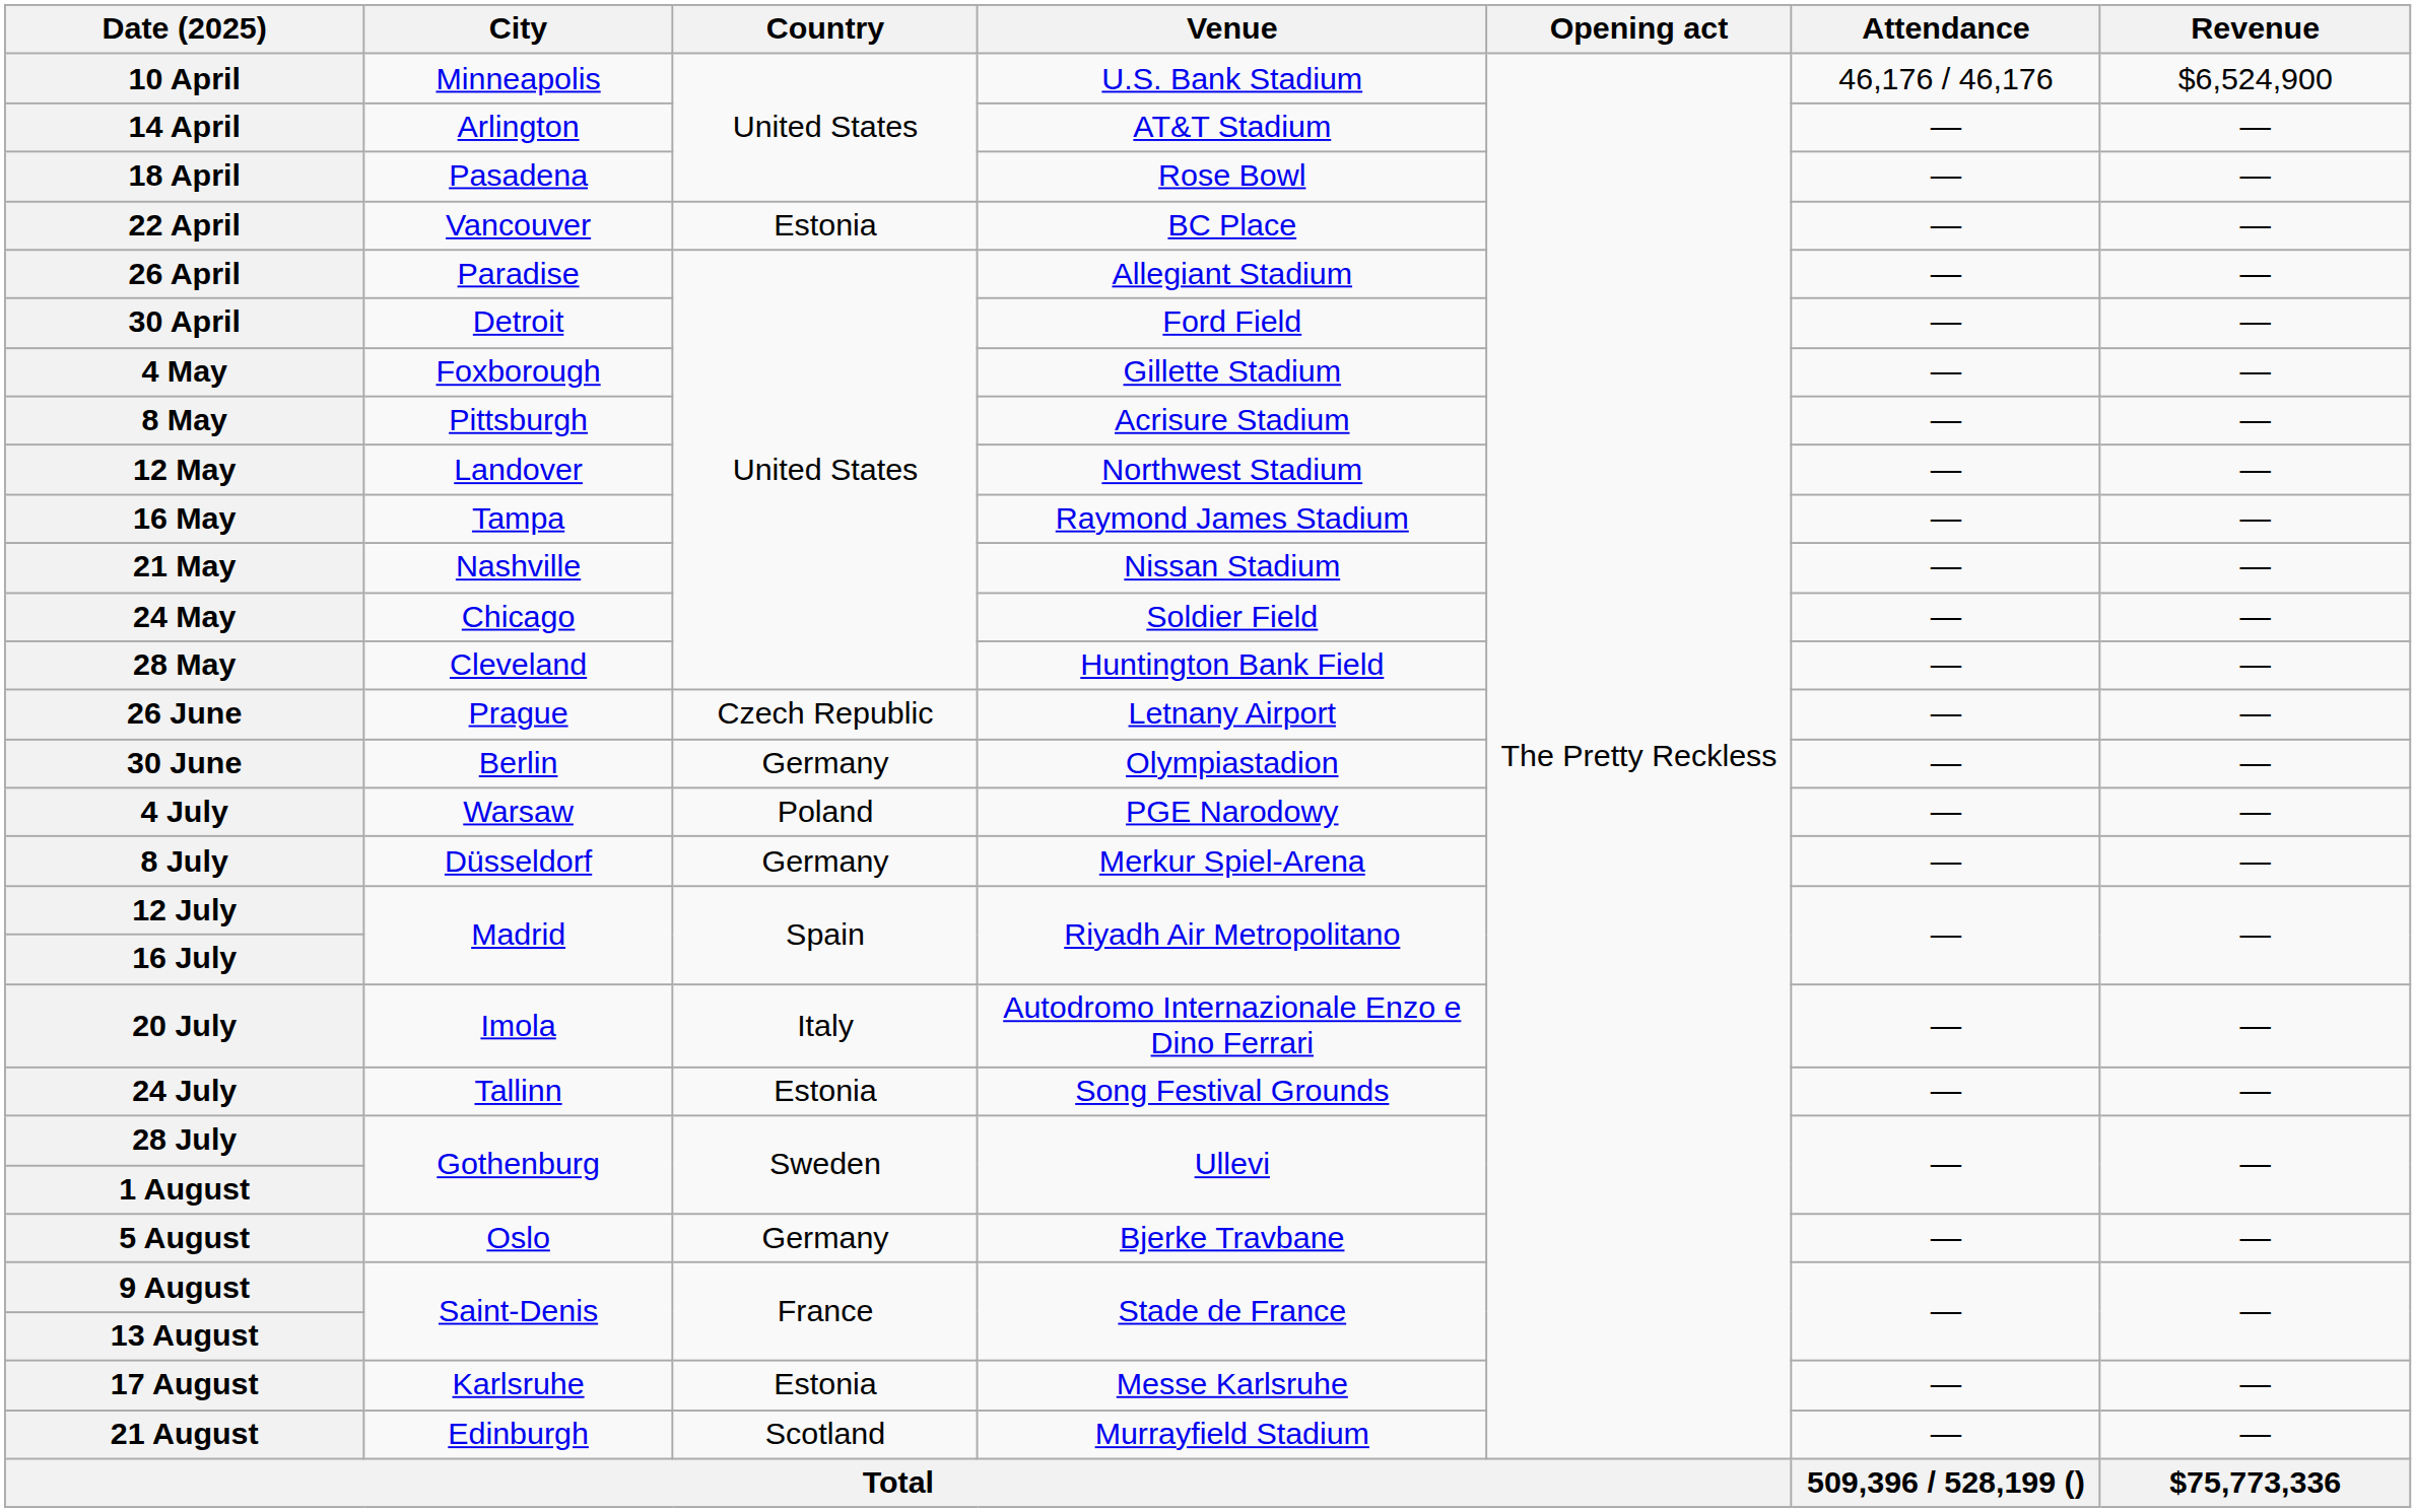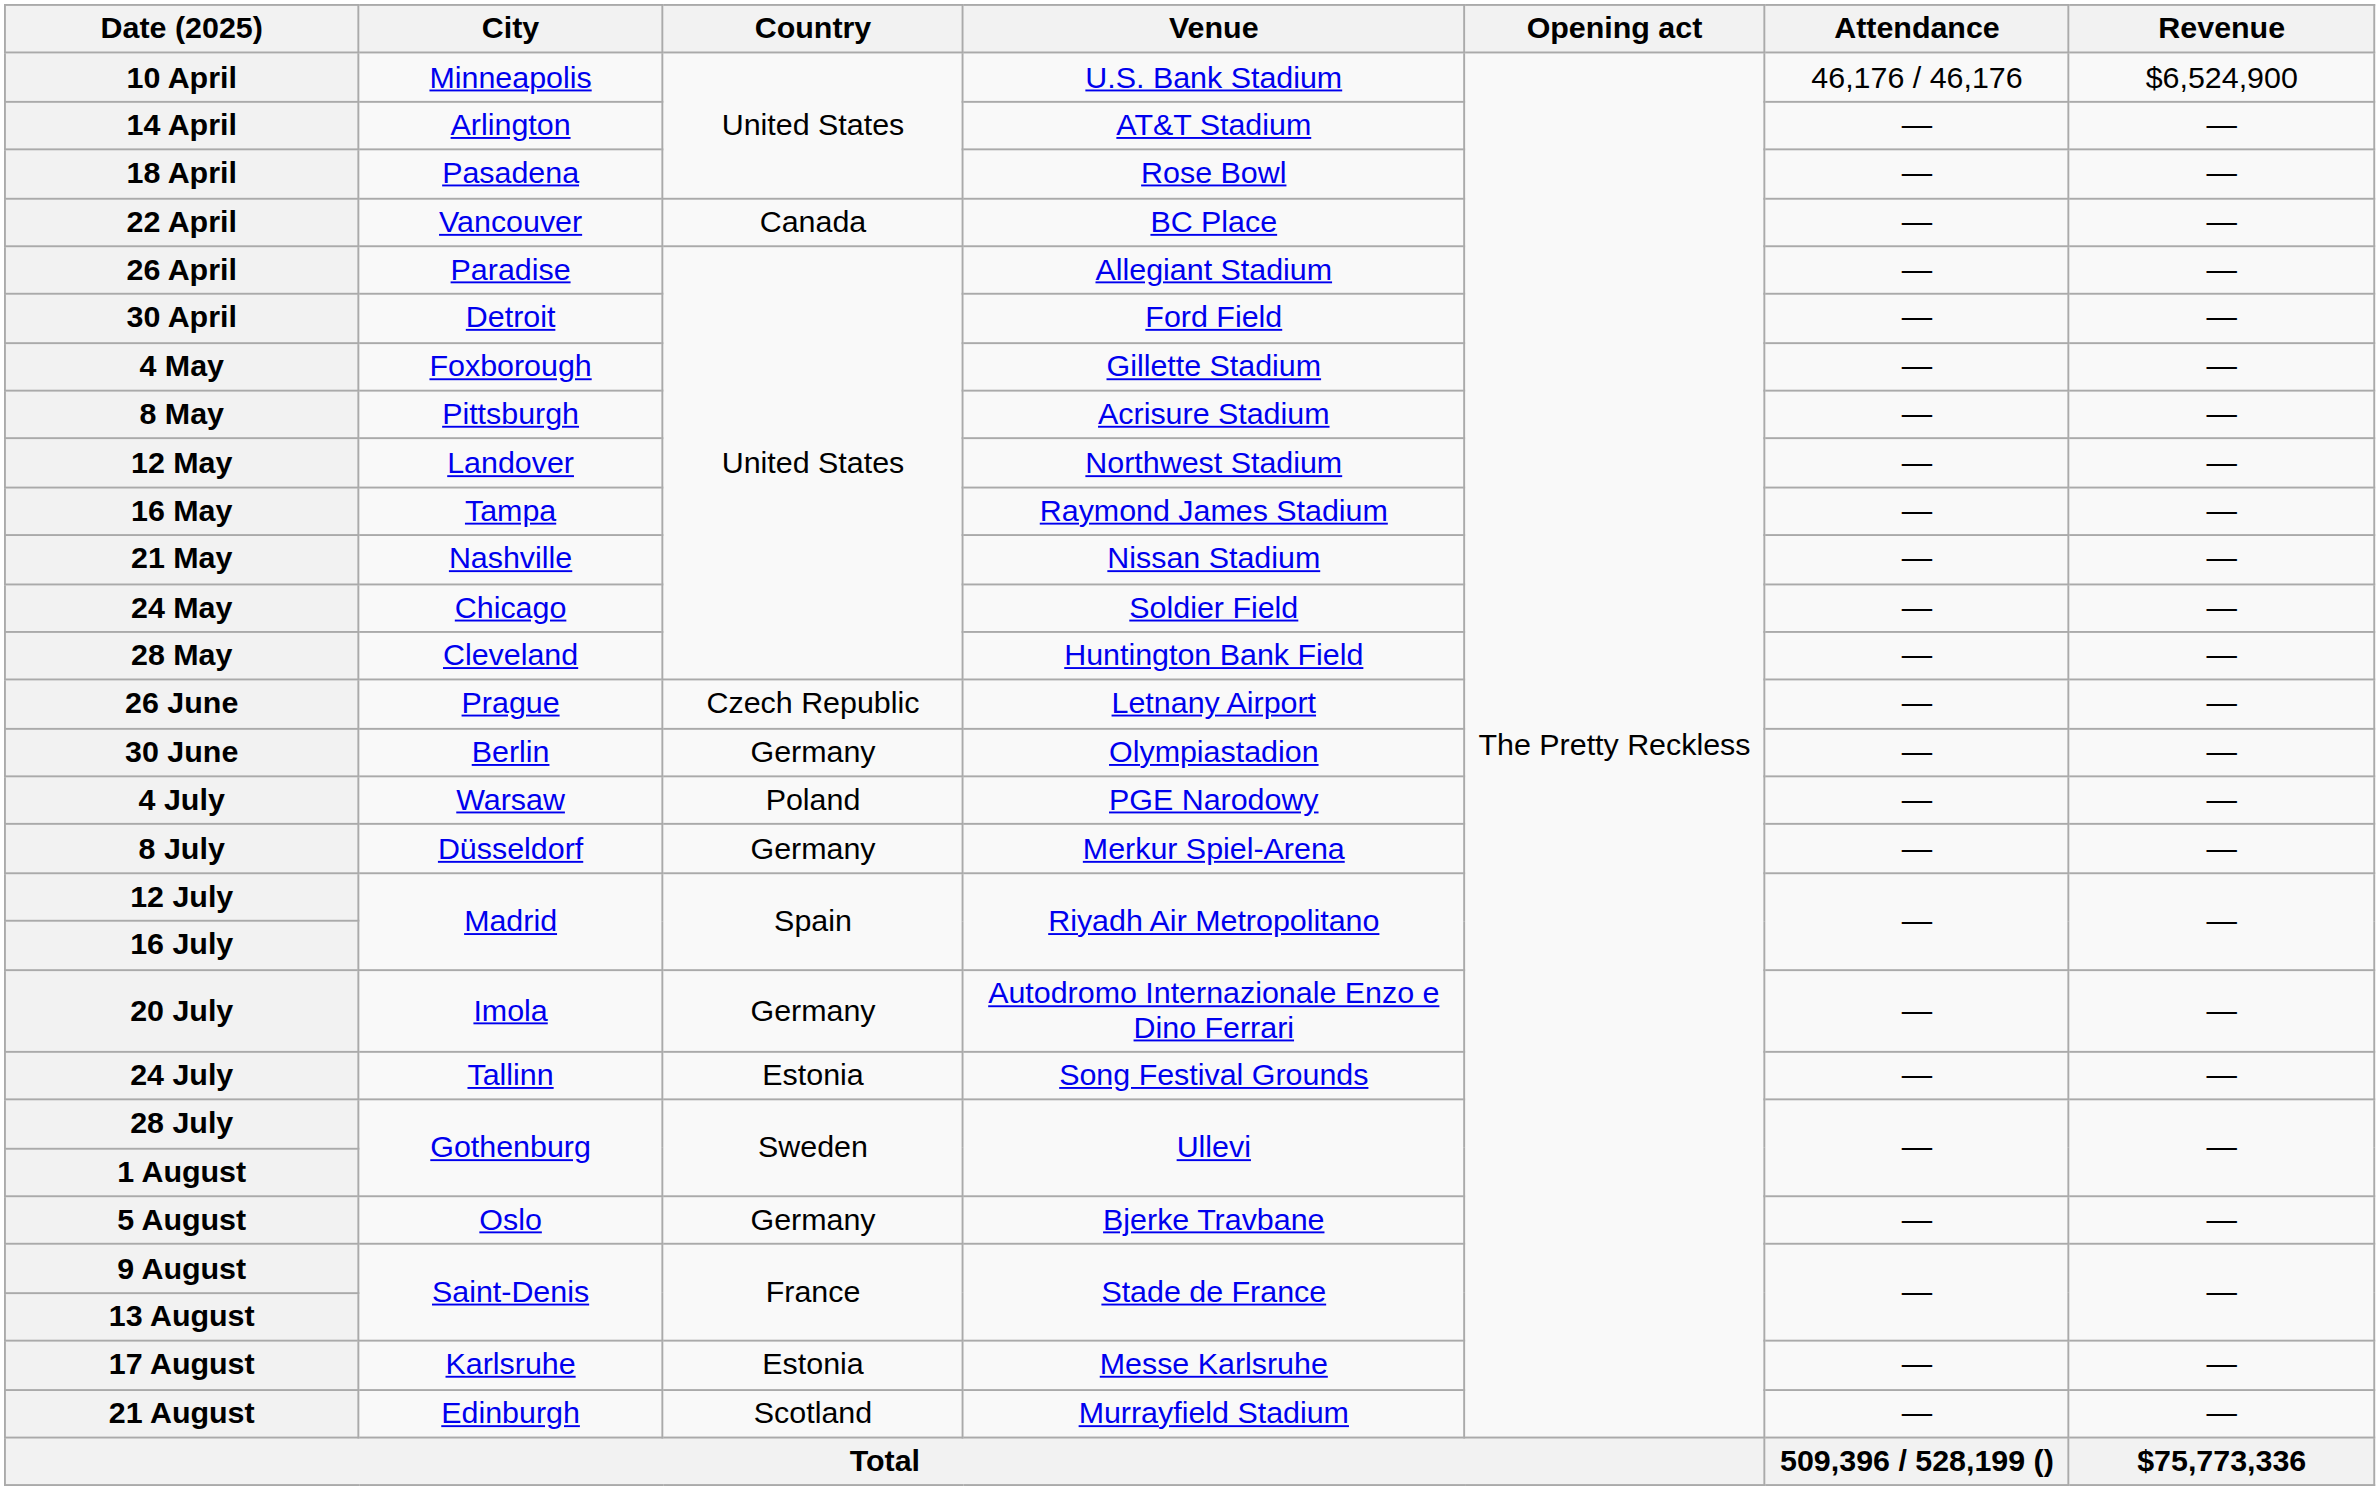22 April | Country: Estonia -> Canada
20 July | Country: Italy -> Germany
